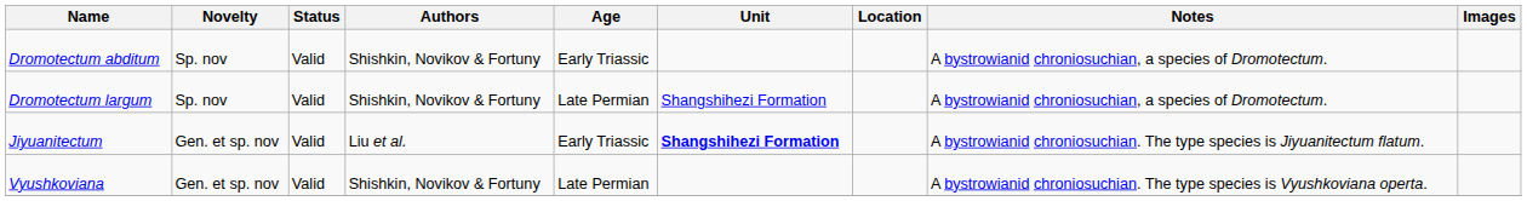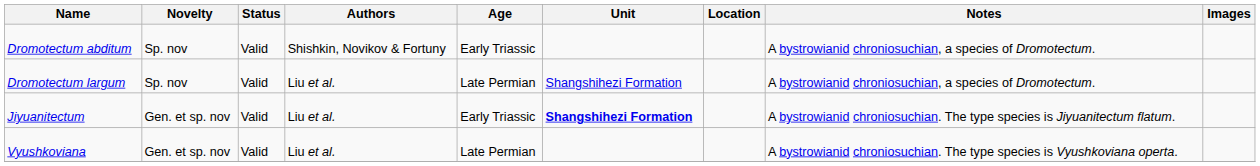Dromotectum largum | Authors: Shishkin, Novikov & Fortuny -> Liu et al.
Vyushkoviana | Authors: Shishkin, Novikov & Fortuny -> Liu et al.
